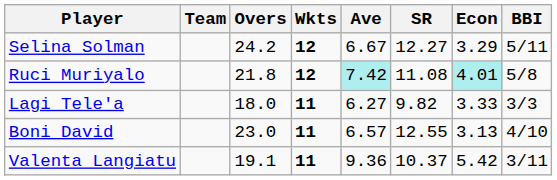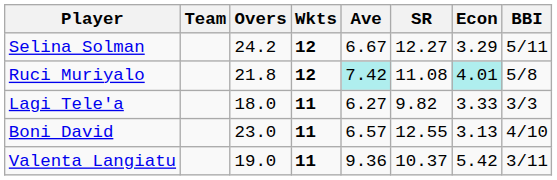Valenta Langiatu | Overs: 19.1 -> 19.0
